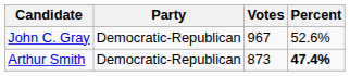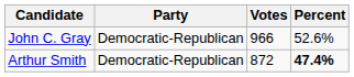John C. Gray | Votes: 967 -> 966
Arthur Smith | Votes: 873 -> 872
